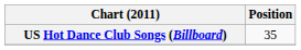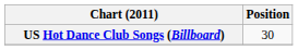US Hot Dance Club Songs (Billboard) | Position: 35 -> 30
